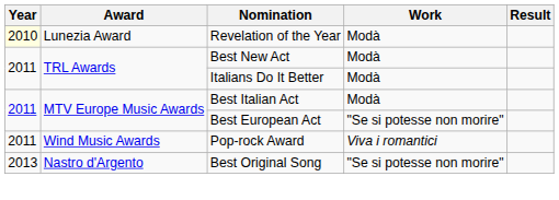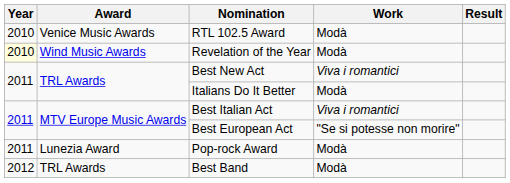+ row: 2010 | Venice Music Awards | RTL 102.5 Award | Modà
Revelation of the Year | Award: Lunezia Award -> Wind Music Awards
Best New Act | Work: Modà -> Viva i romantici
Best Italian Act | Work: Modà -> Viva i romantici
Pop-rock Award | Award: Wind Music Awards -> Lunezia Award
Pop-rock Award | Work: Viva i romantici -> Modà
+ row: 2012 | TRL Awards | Best Band | Modà
- row: 2013 | Nastro d'Argento | Best Original Song | "Se si potesse non morire"
